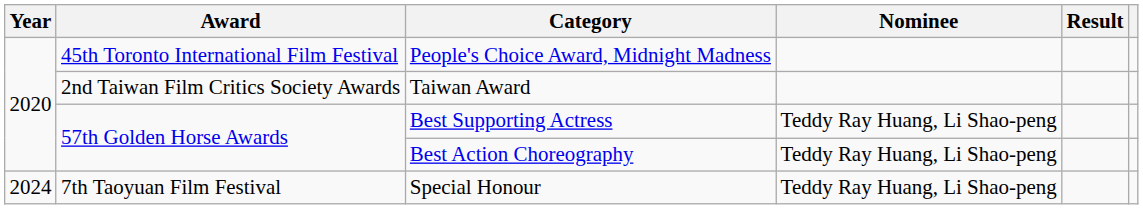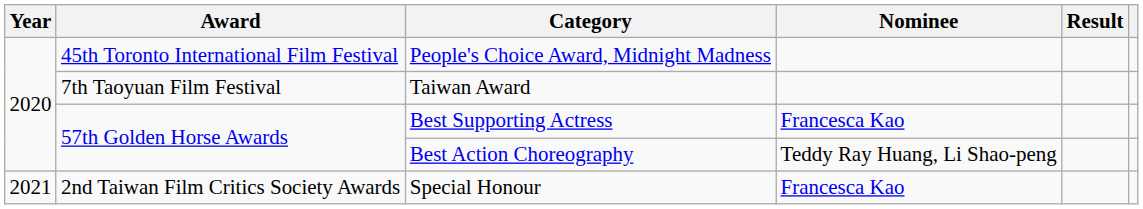Taiwan Award | Award: 2nd Taiwan Film Critics Society Awards -> 7th Taoyuan Film Festival
Best Supporting Actress | Nominee: Teddy Ray Huang, Li Shao-peng -> Francesca Kao
Special Honour | Year: 2024 -> 2021
Special Honour | Award: 7th Taoyuan Film Festival -> 2nd Taiwan Film Critics Society Awards
Special Honour | Nominee: Teddy Ray Huang, Li Shao-peng -> Francesca Kao
